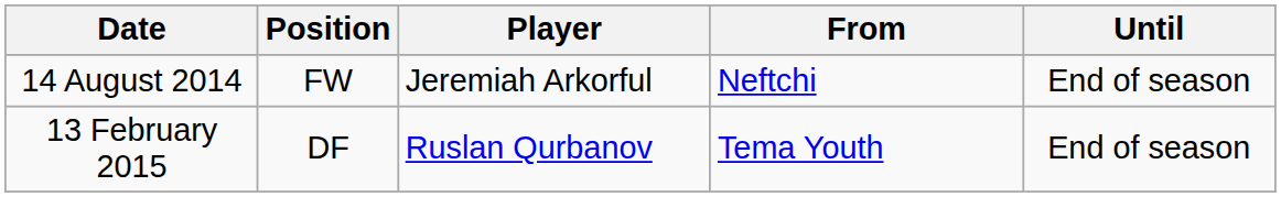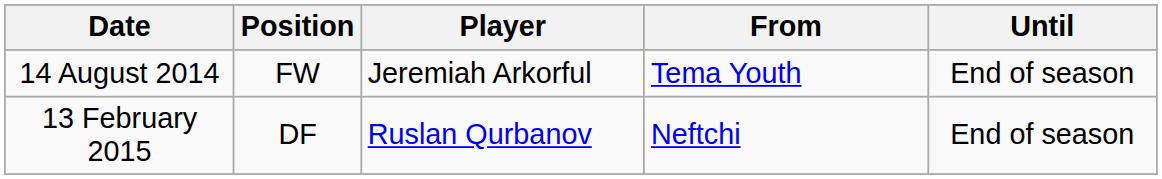14 August 2014 | From: Neftchi -> Tema Youth
13 February 2015 | From: Tema Youth -> Neftchi
